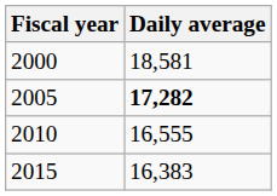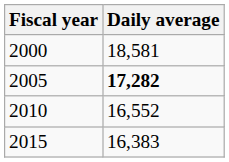2010 | Daily average: 16,555 -> 16,552
